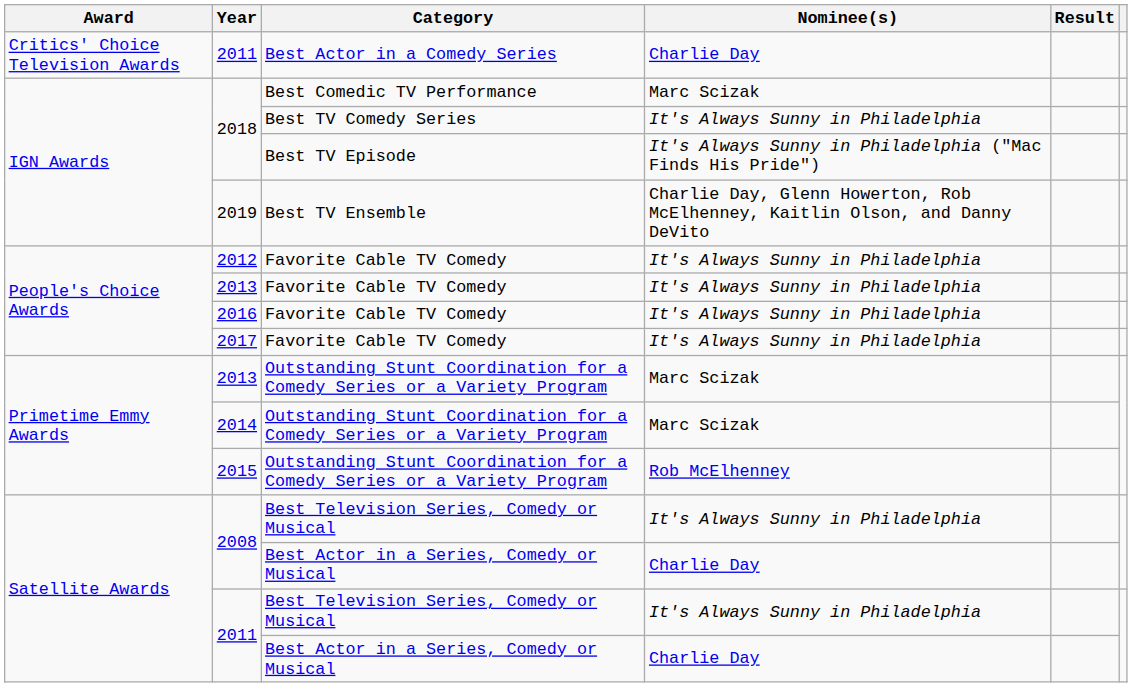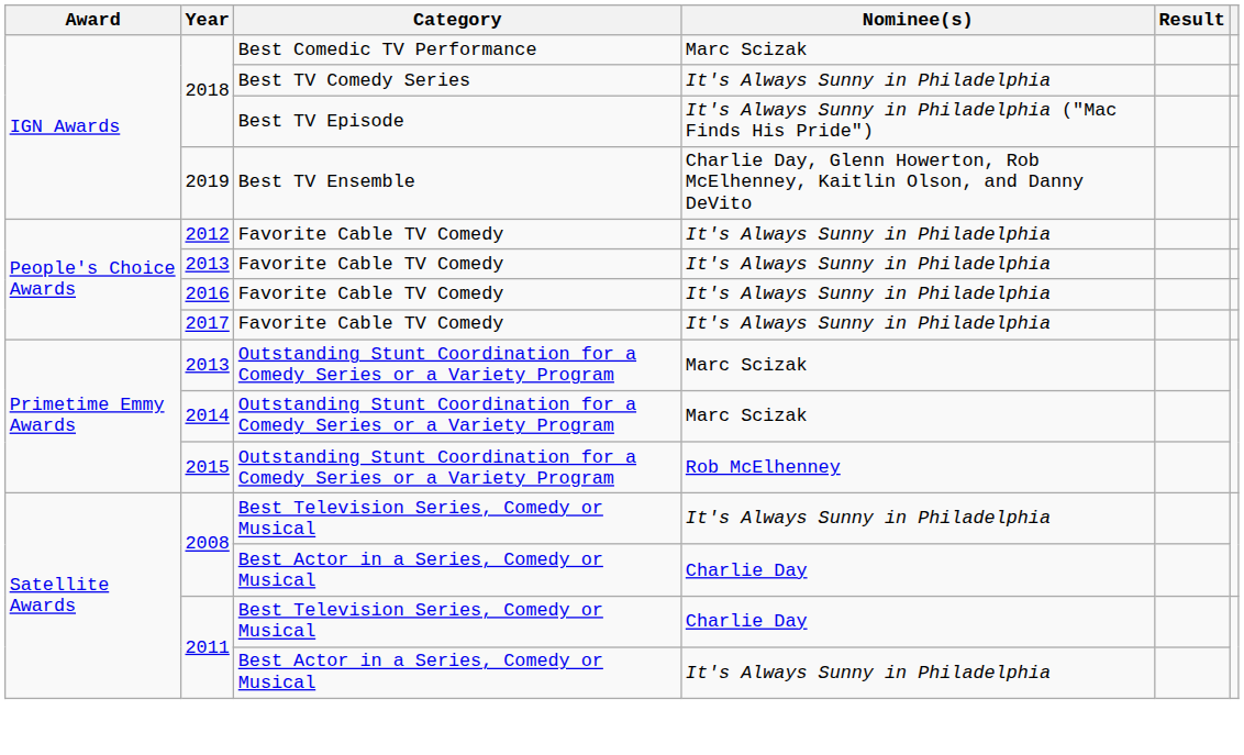- row: Critics' Choice Television Awards | 2011 | Best Actor in a Comedy Series | Charlie Day
2011 / Best Television Series, Comedy or Musical | Nominee(s): It's Always Sunny in Philadelphia -> Charlie Day
2011 / Best Actor in a Series, Comedy or Musical | Nominee(s): Charlie Day -> It's Always Sunny in Philadelphia
